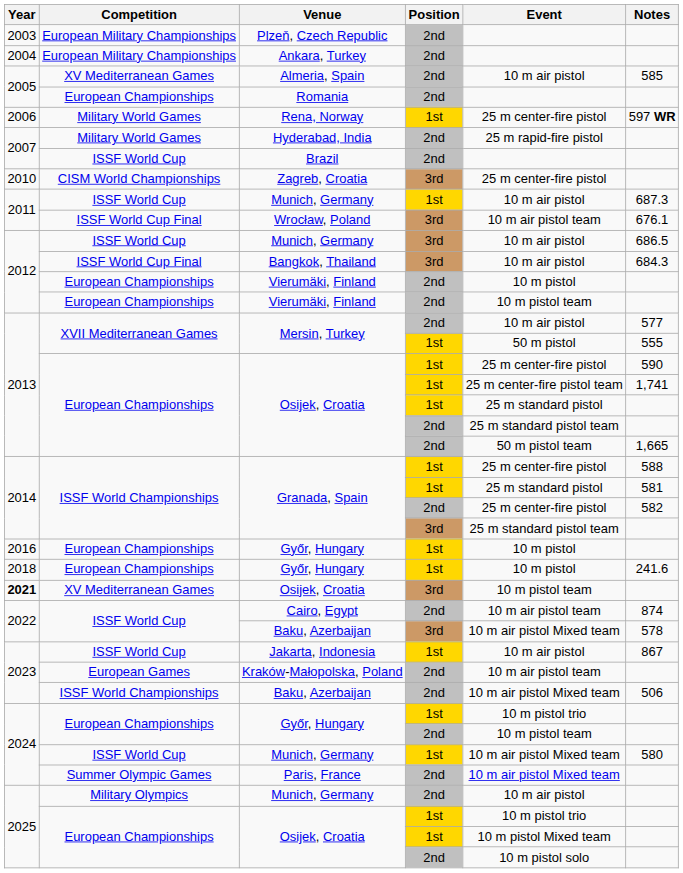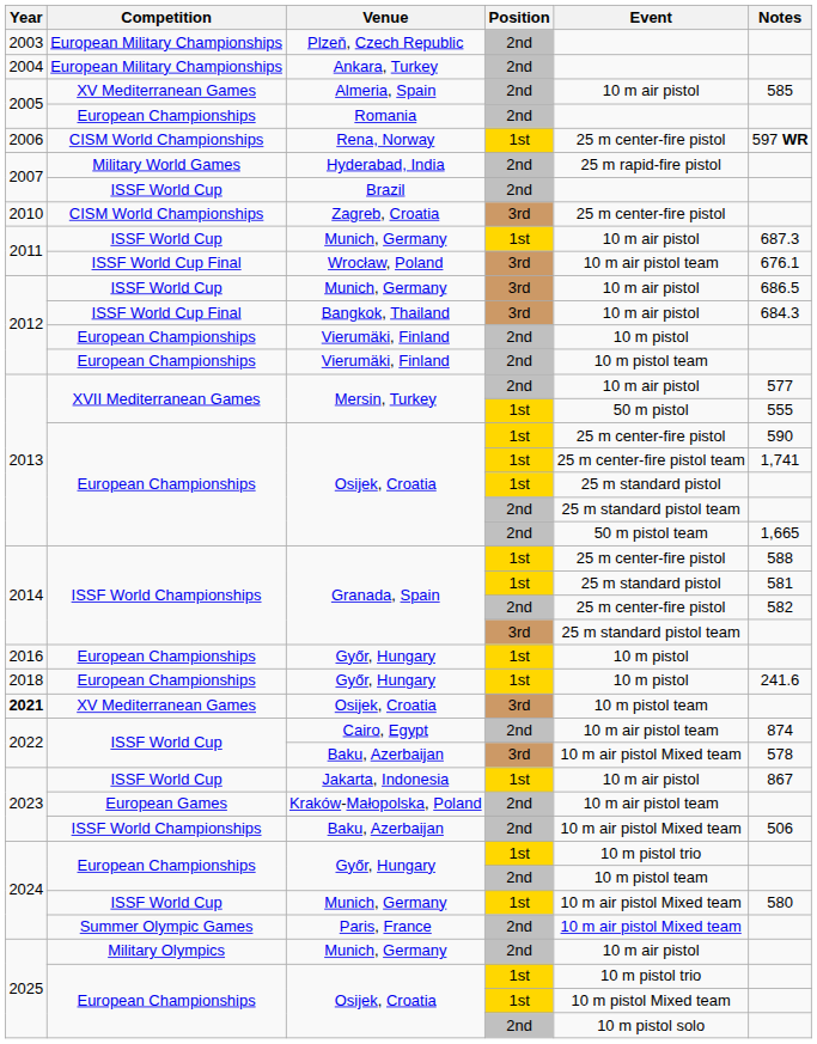Rena, Norway | Competition: Military World Games -> CISM World Championships
